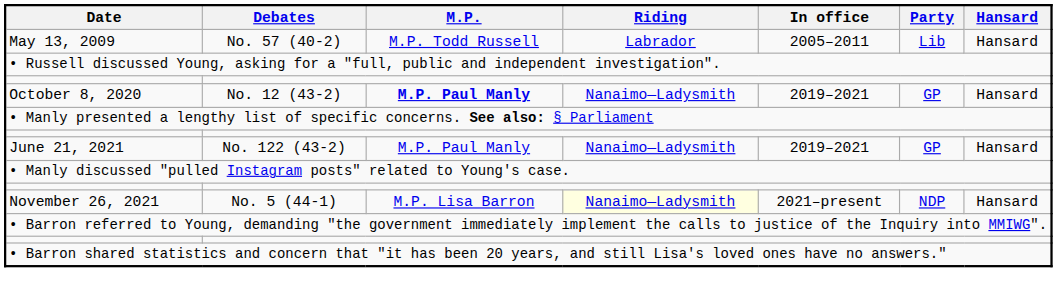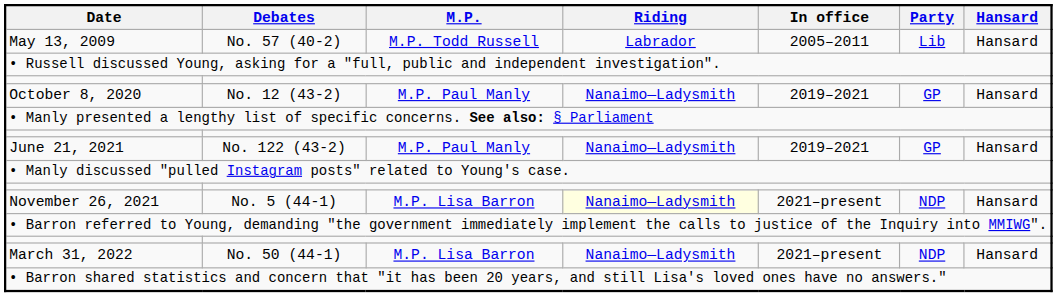October 8, 2020 | M.P.: bold -> normal
+ row: March 31, 2022 | No. 50 (44-1) | M.P. Lisa Barron | Nanaimo—Ladysmith | 2021–present | NDP | Hansard
